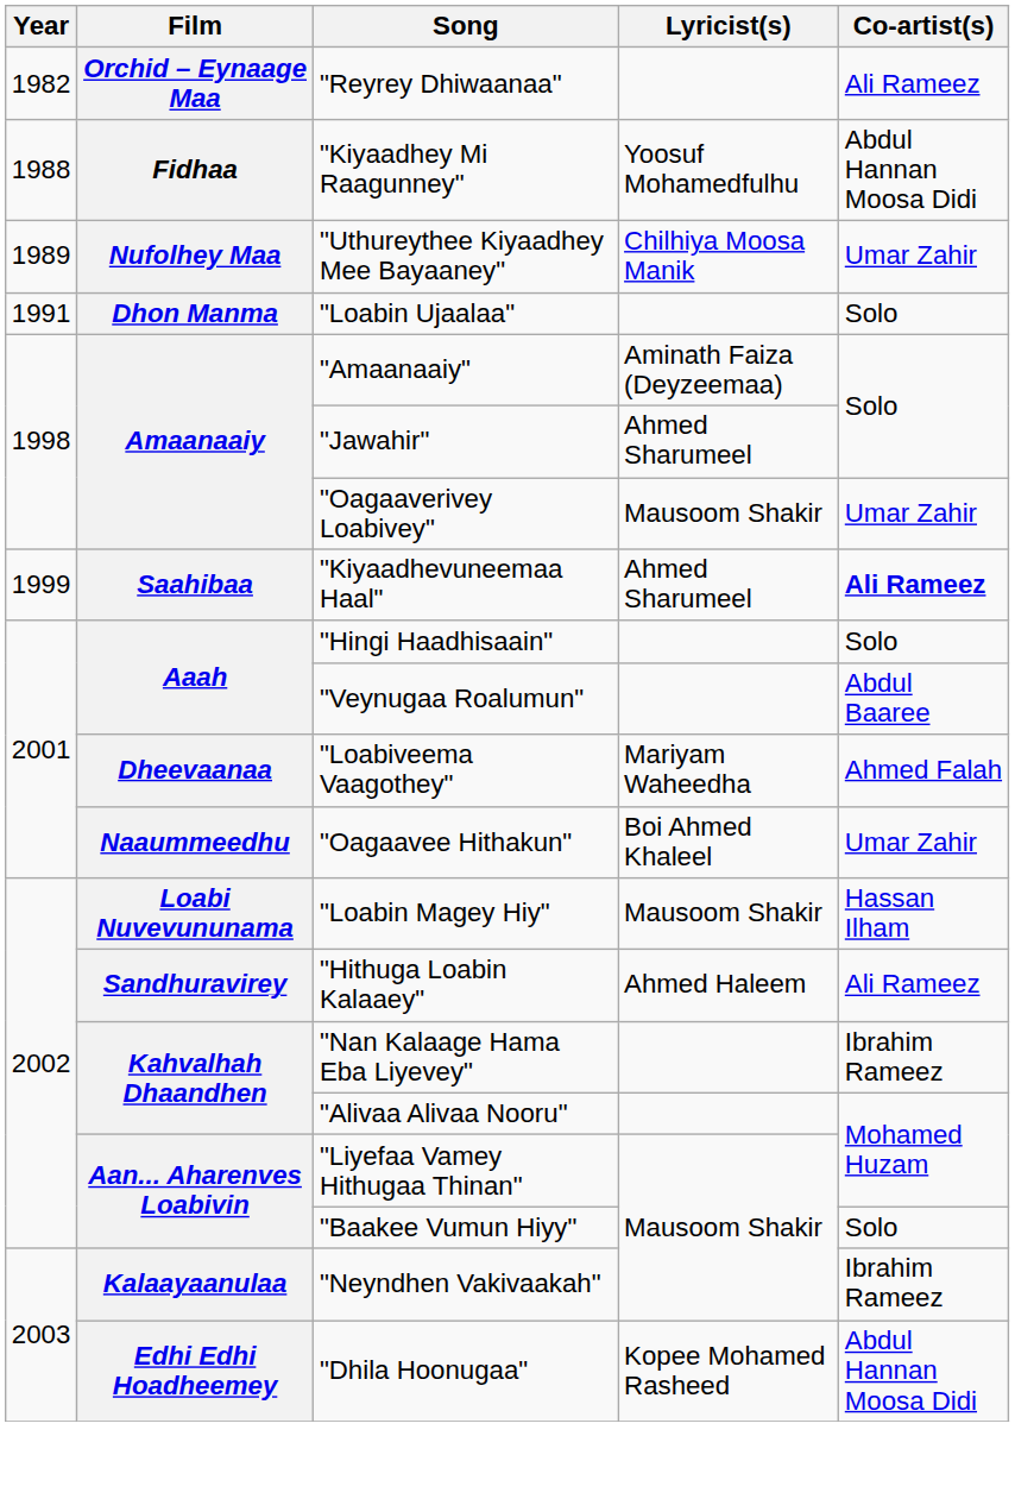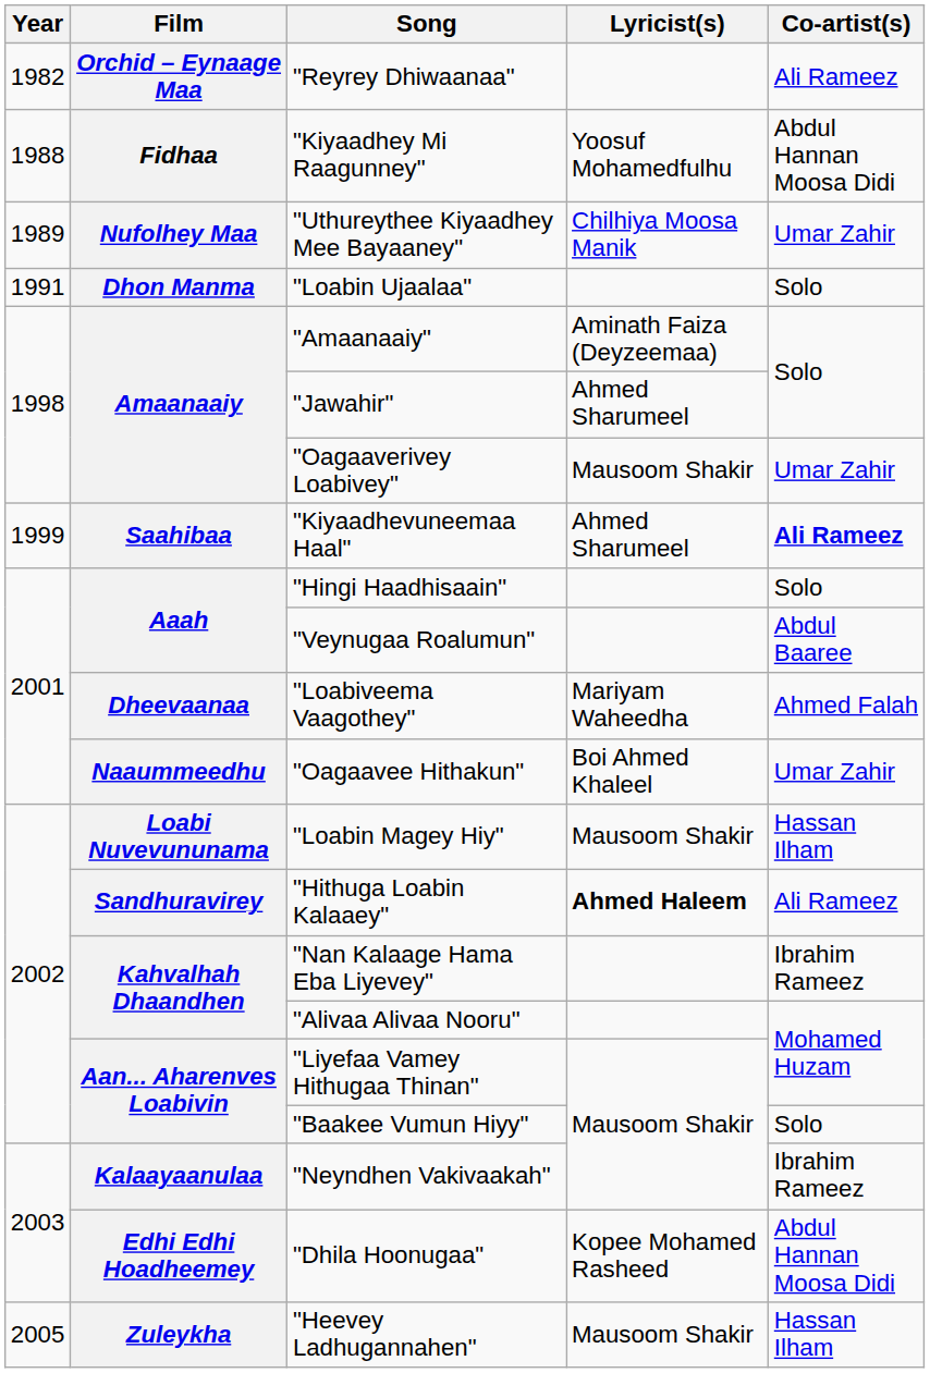"Hithuga Loabin Kalaaey" | Lyricist(s): normal -> bold
+ row: 2005 | Zuleykha | "Heevey Ladhugannahen" | Mausoom Shakir | Hassan Ilham
